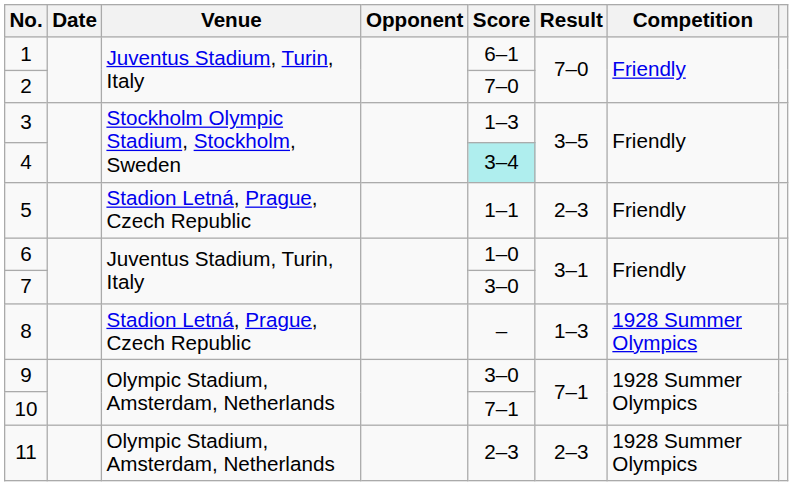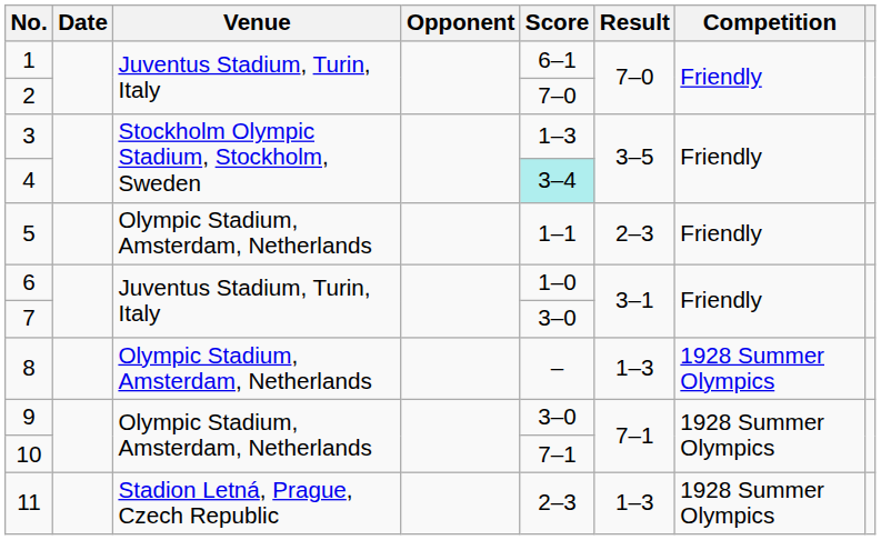5 | Venue: Stadion Letná, Prague, Czech Republic -> Olympic Stadium, Amsterdam, Netherlands
8 | Venue: Stadion Letná, Prague, Czech Republic -> Olympic Stadium, Amsterdam, Netherlands
11 | Venue: Olympic Stadium, Amsterdam, Netherlands -> Stadion Letná, Prague, Czech Republic
11 | Result: 2–3 -> 1–3
